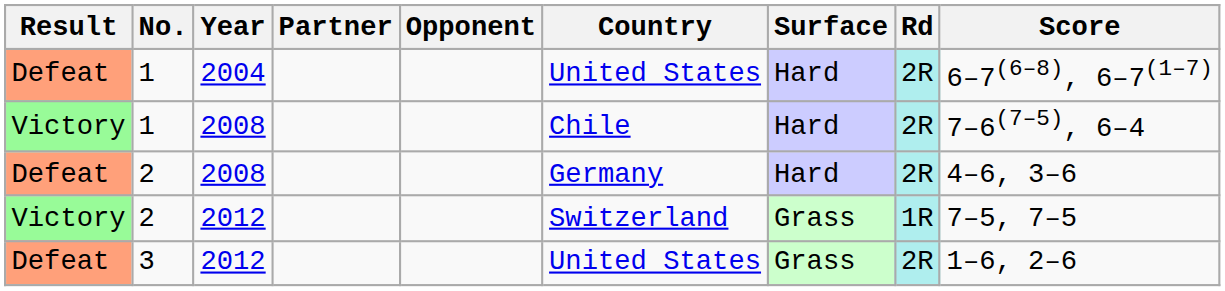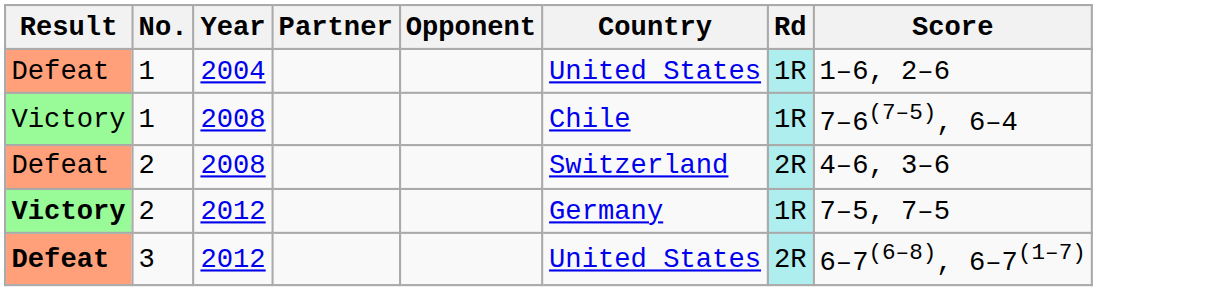- column: Surface | Hard | Hard | Hard | Grass | Grass
1 / 2004 | Rd: 2R -> 1R
1 / 2004 | Score: 6–7(6–8), 6–7(1–7) -> 1–6, 2–6
1 / 2008 | Rd: 2R -> 1R
2 / 2008 | Country: Germany -> Switzerland
2 / 2012 | Result: normal -> bold
2 / 2012 | Country: Switzerland -> Germany
3 | Result: normal -> bold
3 | Score: 1–6, 2–6 -> 6–7(6–8), 6–7(1–7)
